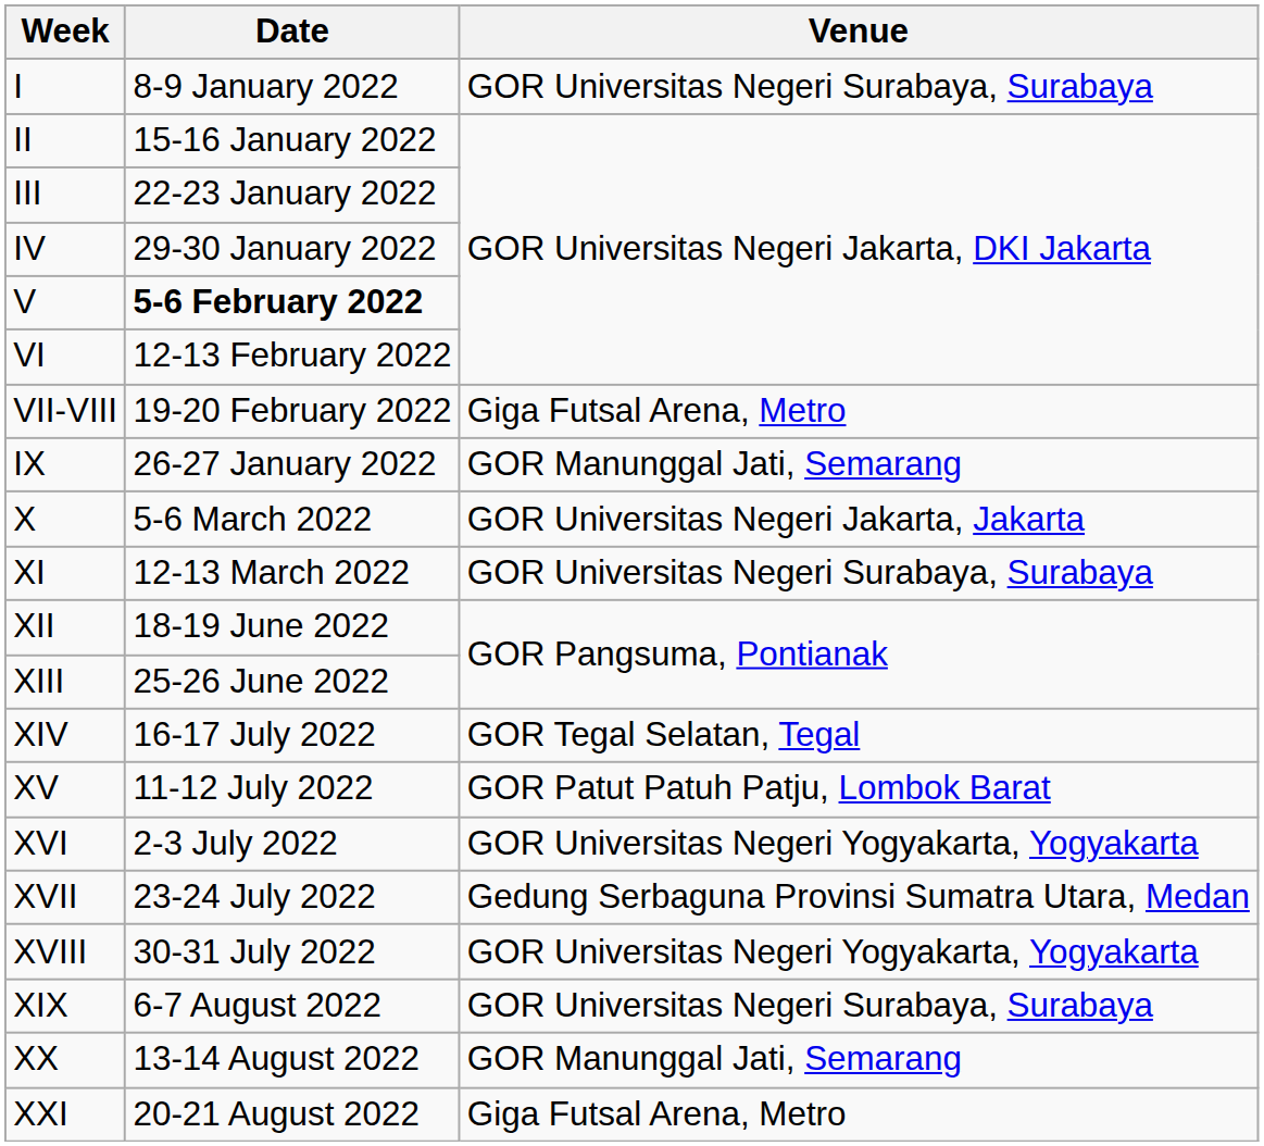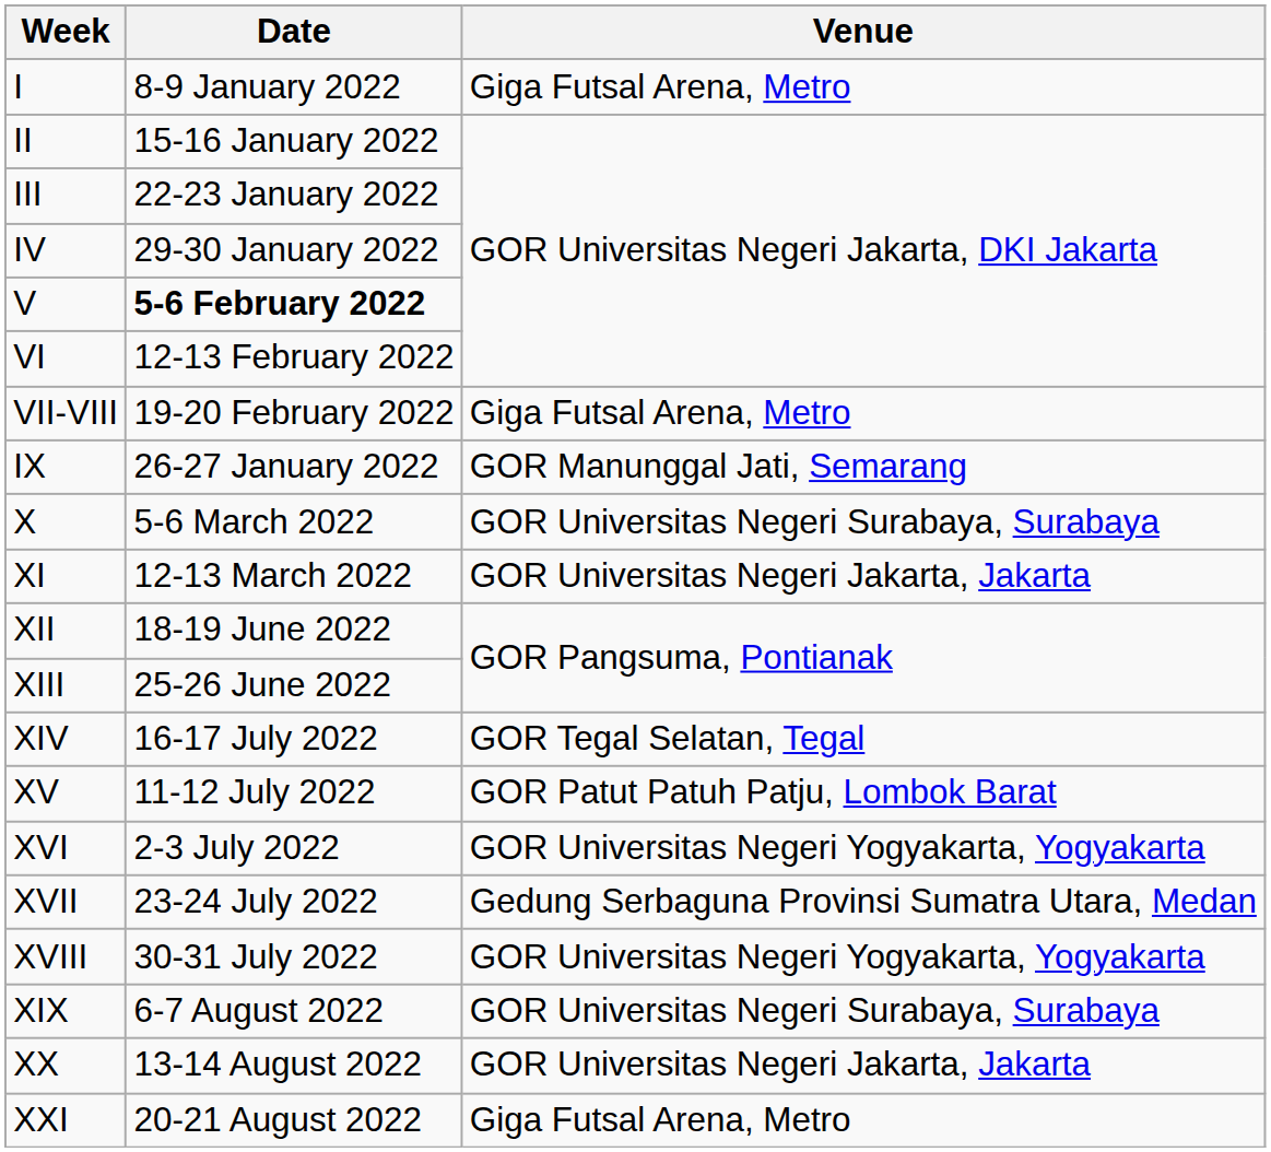I | Venue: GOR Universitas Negeri Surabaya, Surabaya -> Giga Futsal Arena, Metro
X | Venue: GOR Universitas Negeri Jakarta, Jakarta -> GOR Universitas Negeri Surabaya, Surabaya
XI | Venue: GOR Universitas Negeri Surabaya, Surabaya -> GOR Universitas Negeri Jakarta, Jakarta
XX | Venue: GOR Manunggal Jati, Semarang -> GOR Universitas Negeri Jakarta, Jakarta
